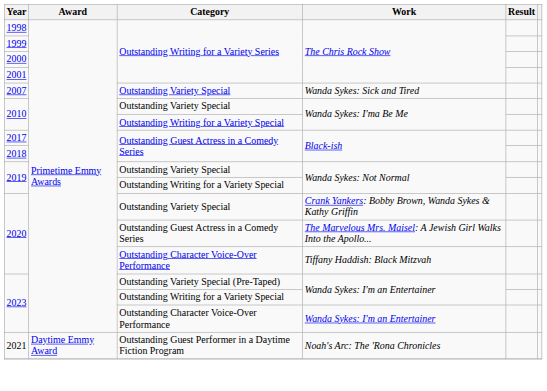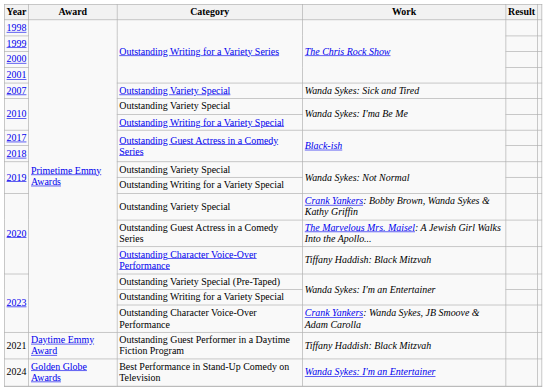2023 / Outstanding Character Voice-Over Performance | Work: Wanda Sykes: I'm an Entertainer -> Crank Yankers: Wanda Sykes, JB Smoove & Adam Carolla
2021 | Work: Noah's Arc: The 'Rona Chronicles -> Tiffany Haddish: Black Mitzvah
+ row: 2024 | Golden Globe Awards | Best Performance in Stand-Up Comedy on Television | Wanda Sykes: I'm an Entertainer
